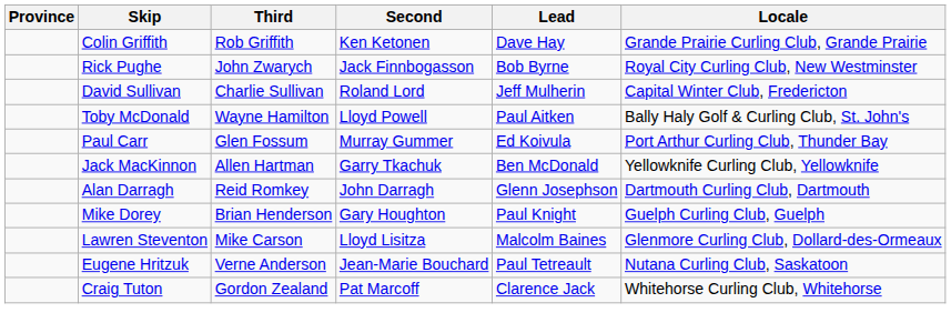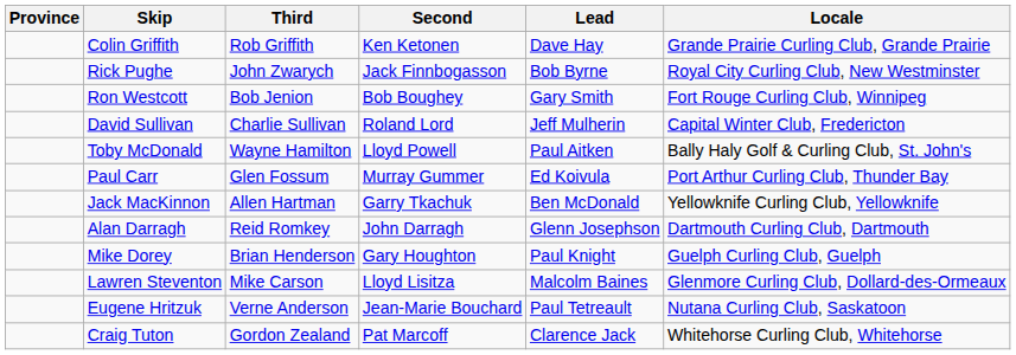+ row: Ron Westcott | Bob Jenion | Bob Boughey | Gary Smith | Fort Rouge Curling Club, Winnipeg
